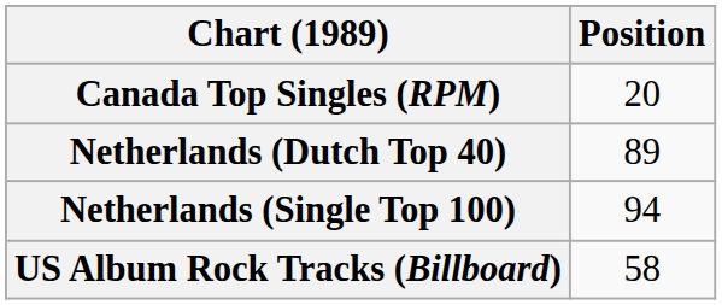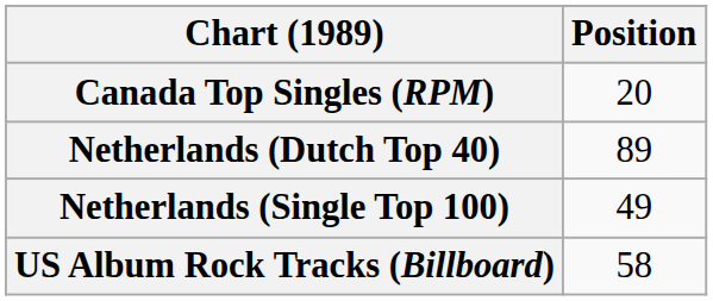Netherlands (Single Top 100) | Position: 94 -> 49
